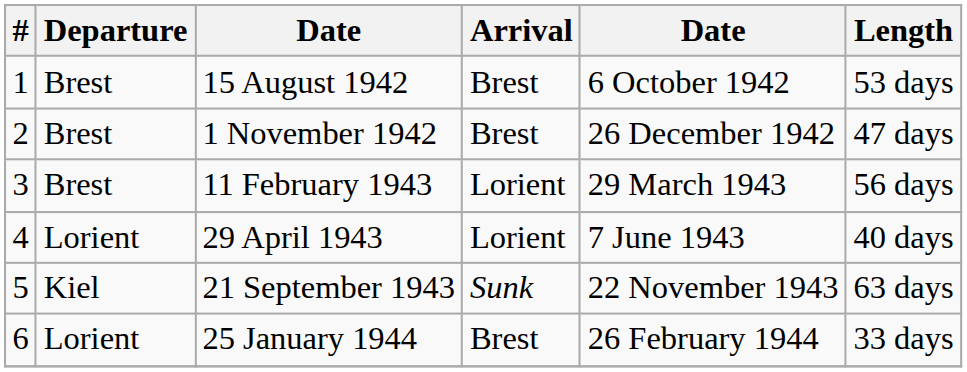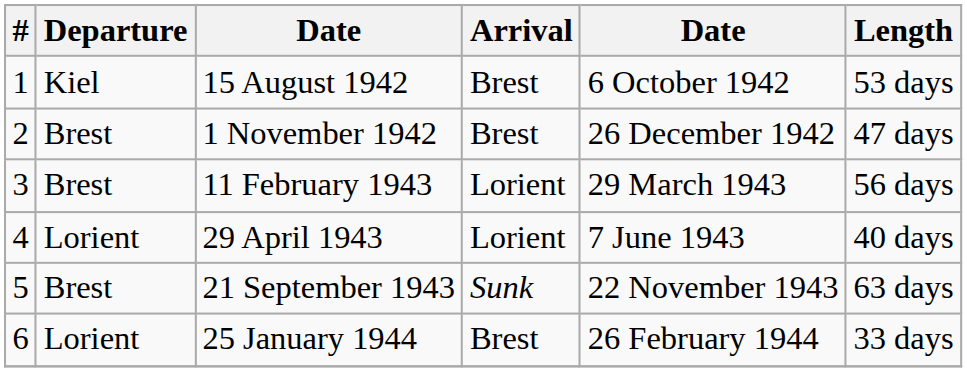15 August 1942 | Departure: Brest -> Kiel
21 September 1943 | Departure: Kiel -> Brest
